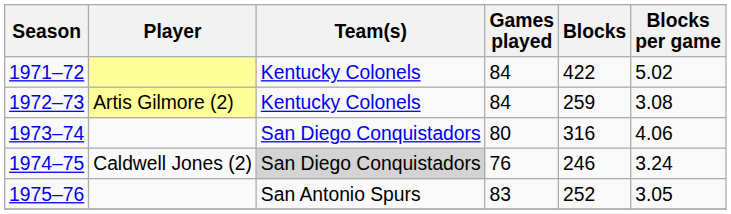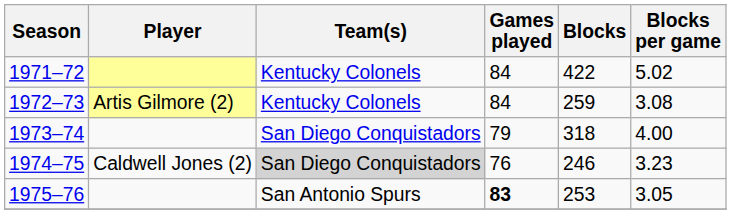1973–74 | Games played: 80 -> 79
1973–74 | Blocks: 316 -> 318
1973–74 | Blocks per game: 4.06 -> 4.00
1974–75 | Blocks per game: 3.24 -> 3.23
1975–76 | Games played: normal -> bold
1975–76 | Blocks: 252 -> 253
